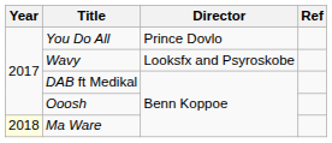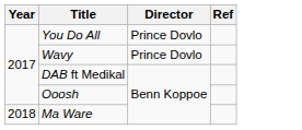Wavy | Director: Looksfx and Psyroskobe -> Prince Dovlo
Ma Ware | Year: lightyellow background -> no background
